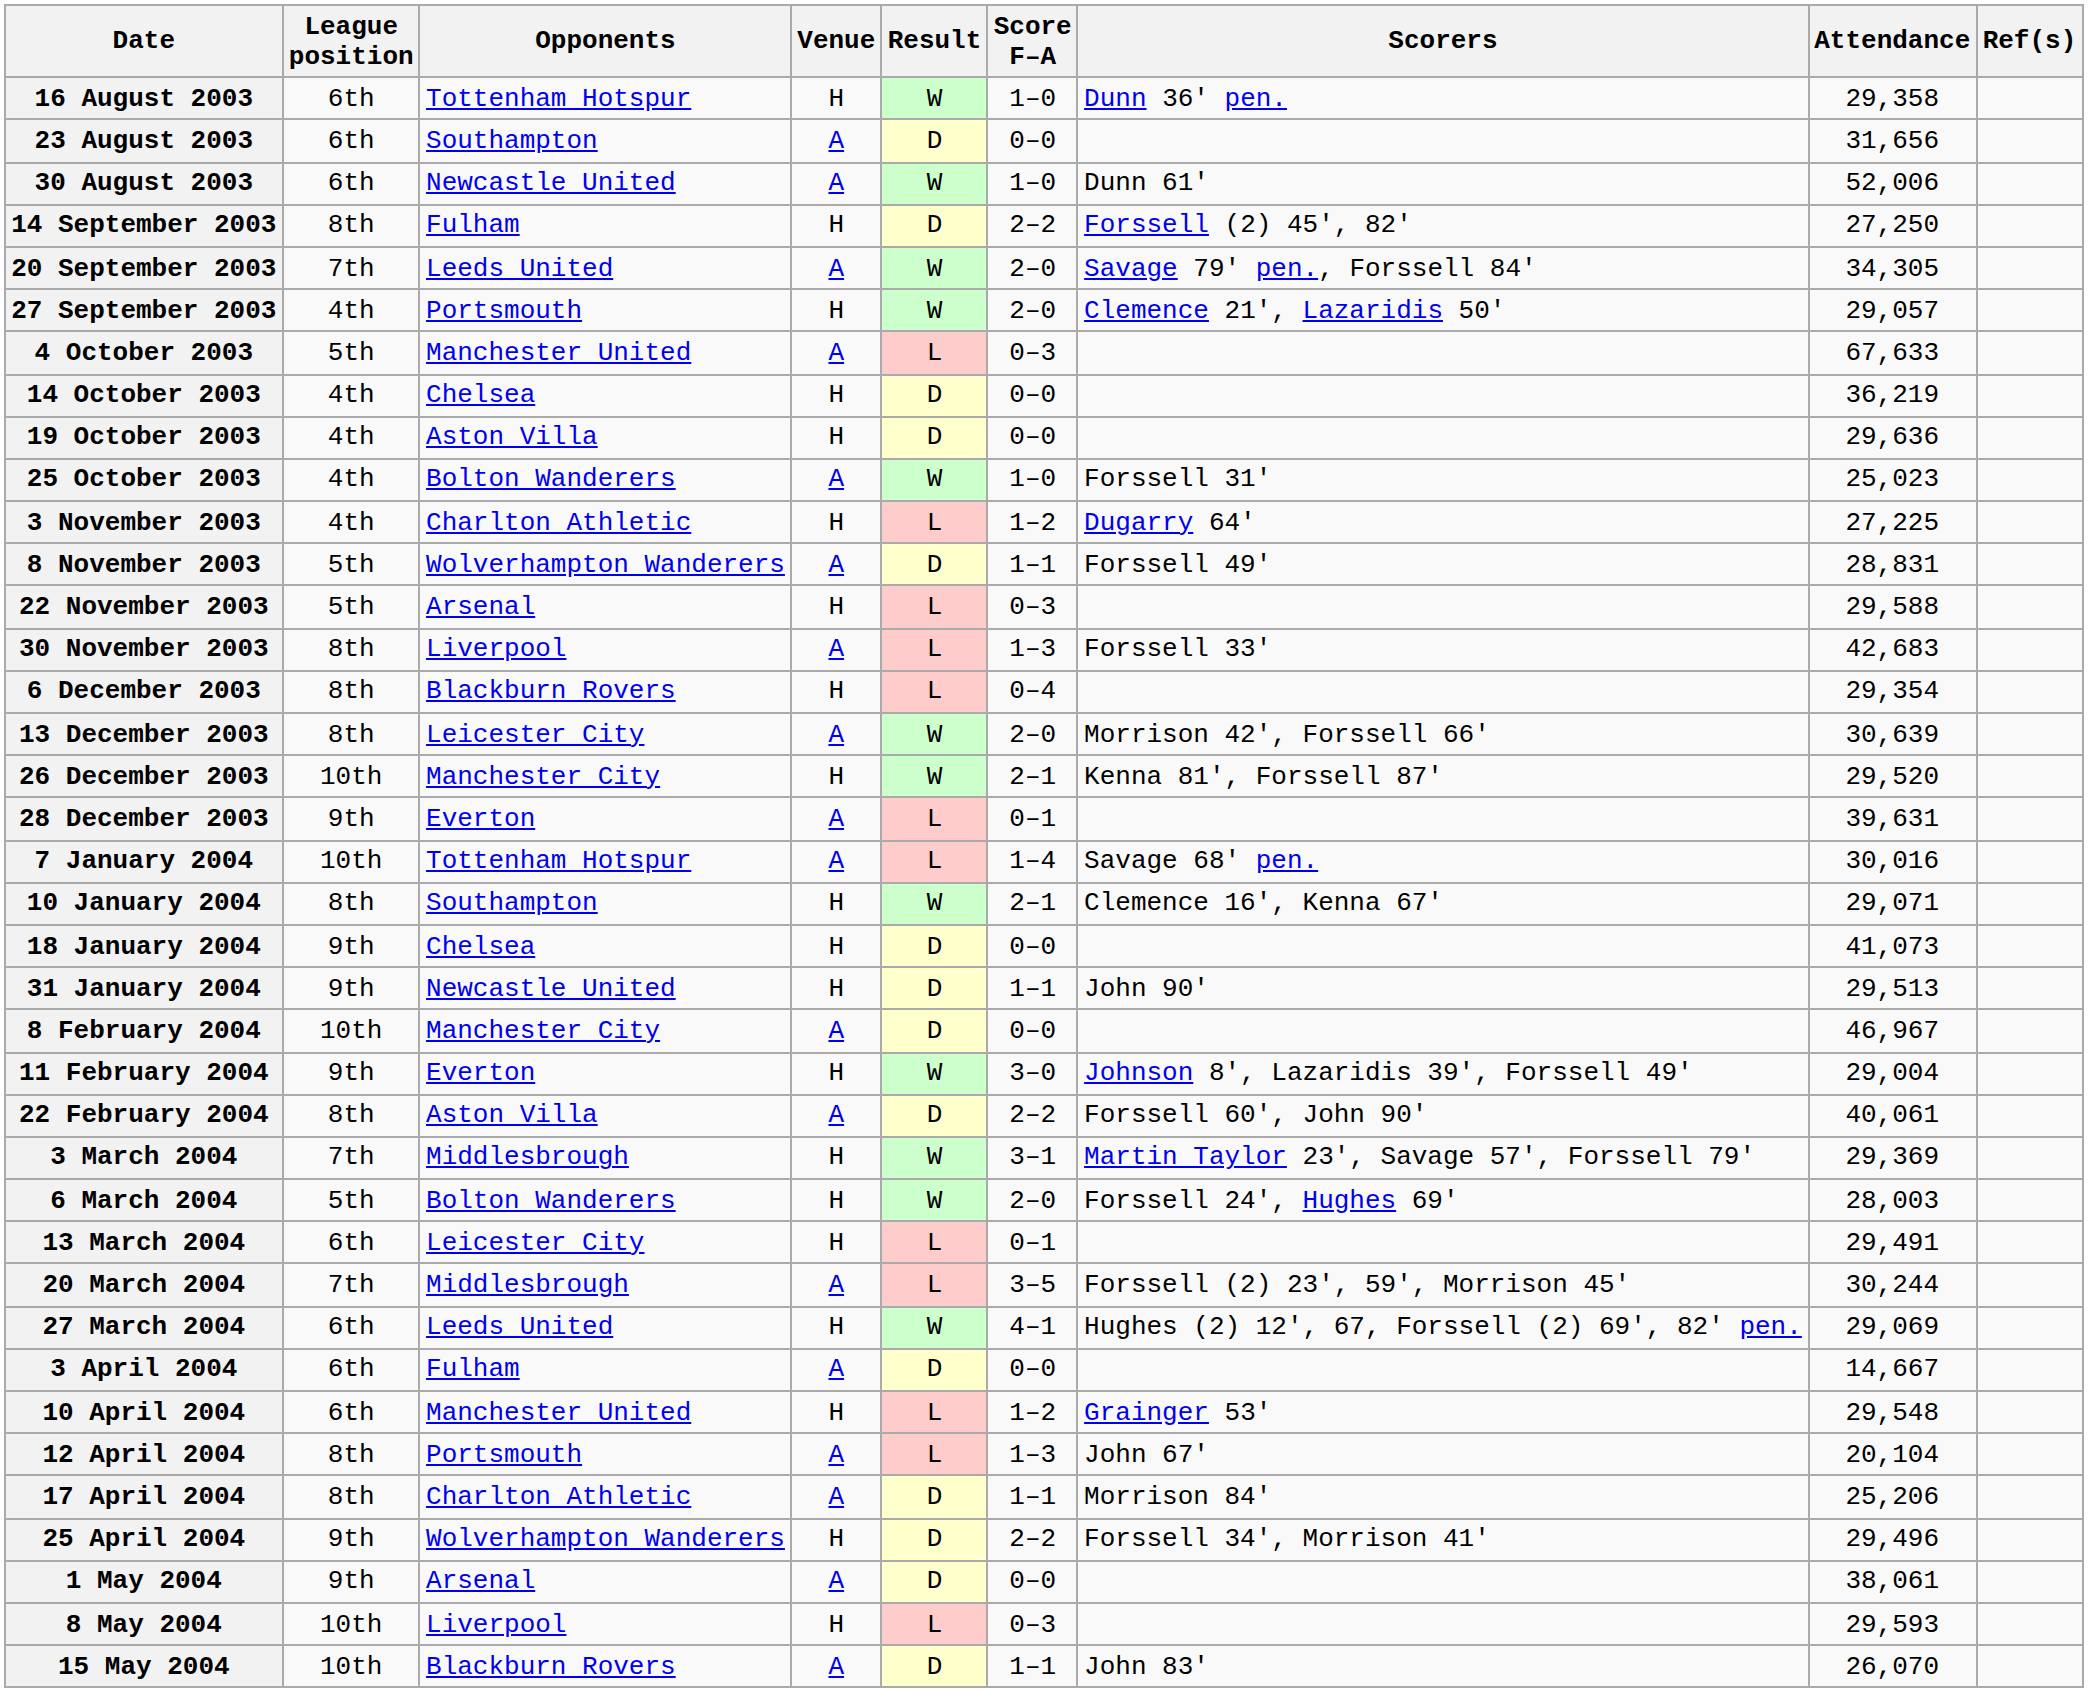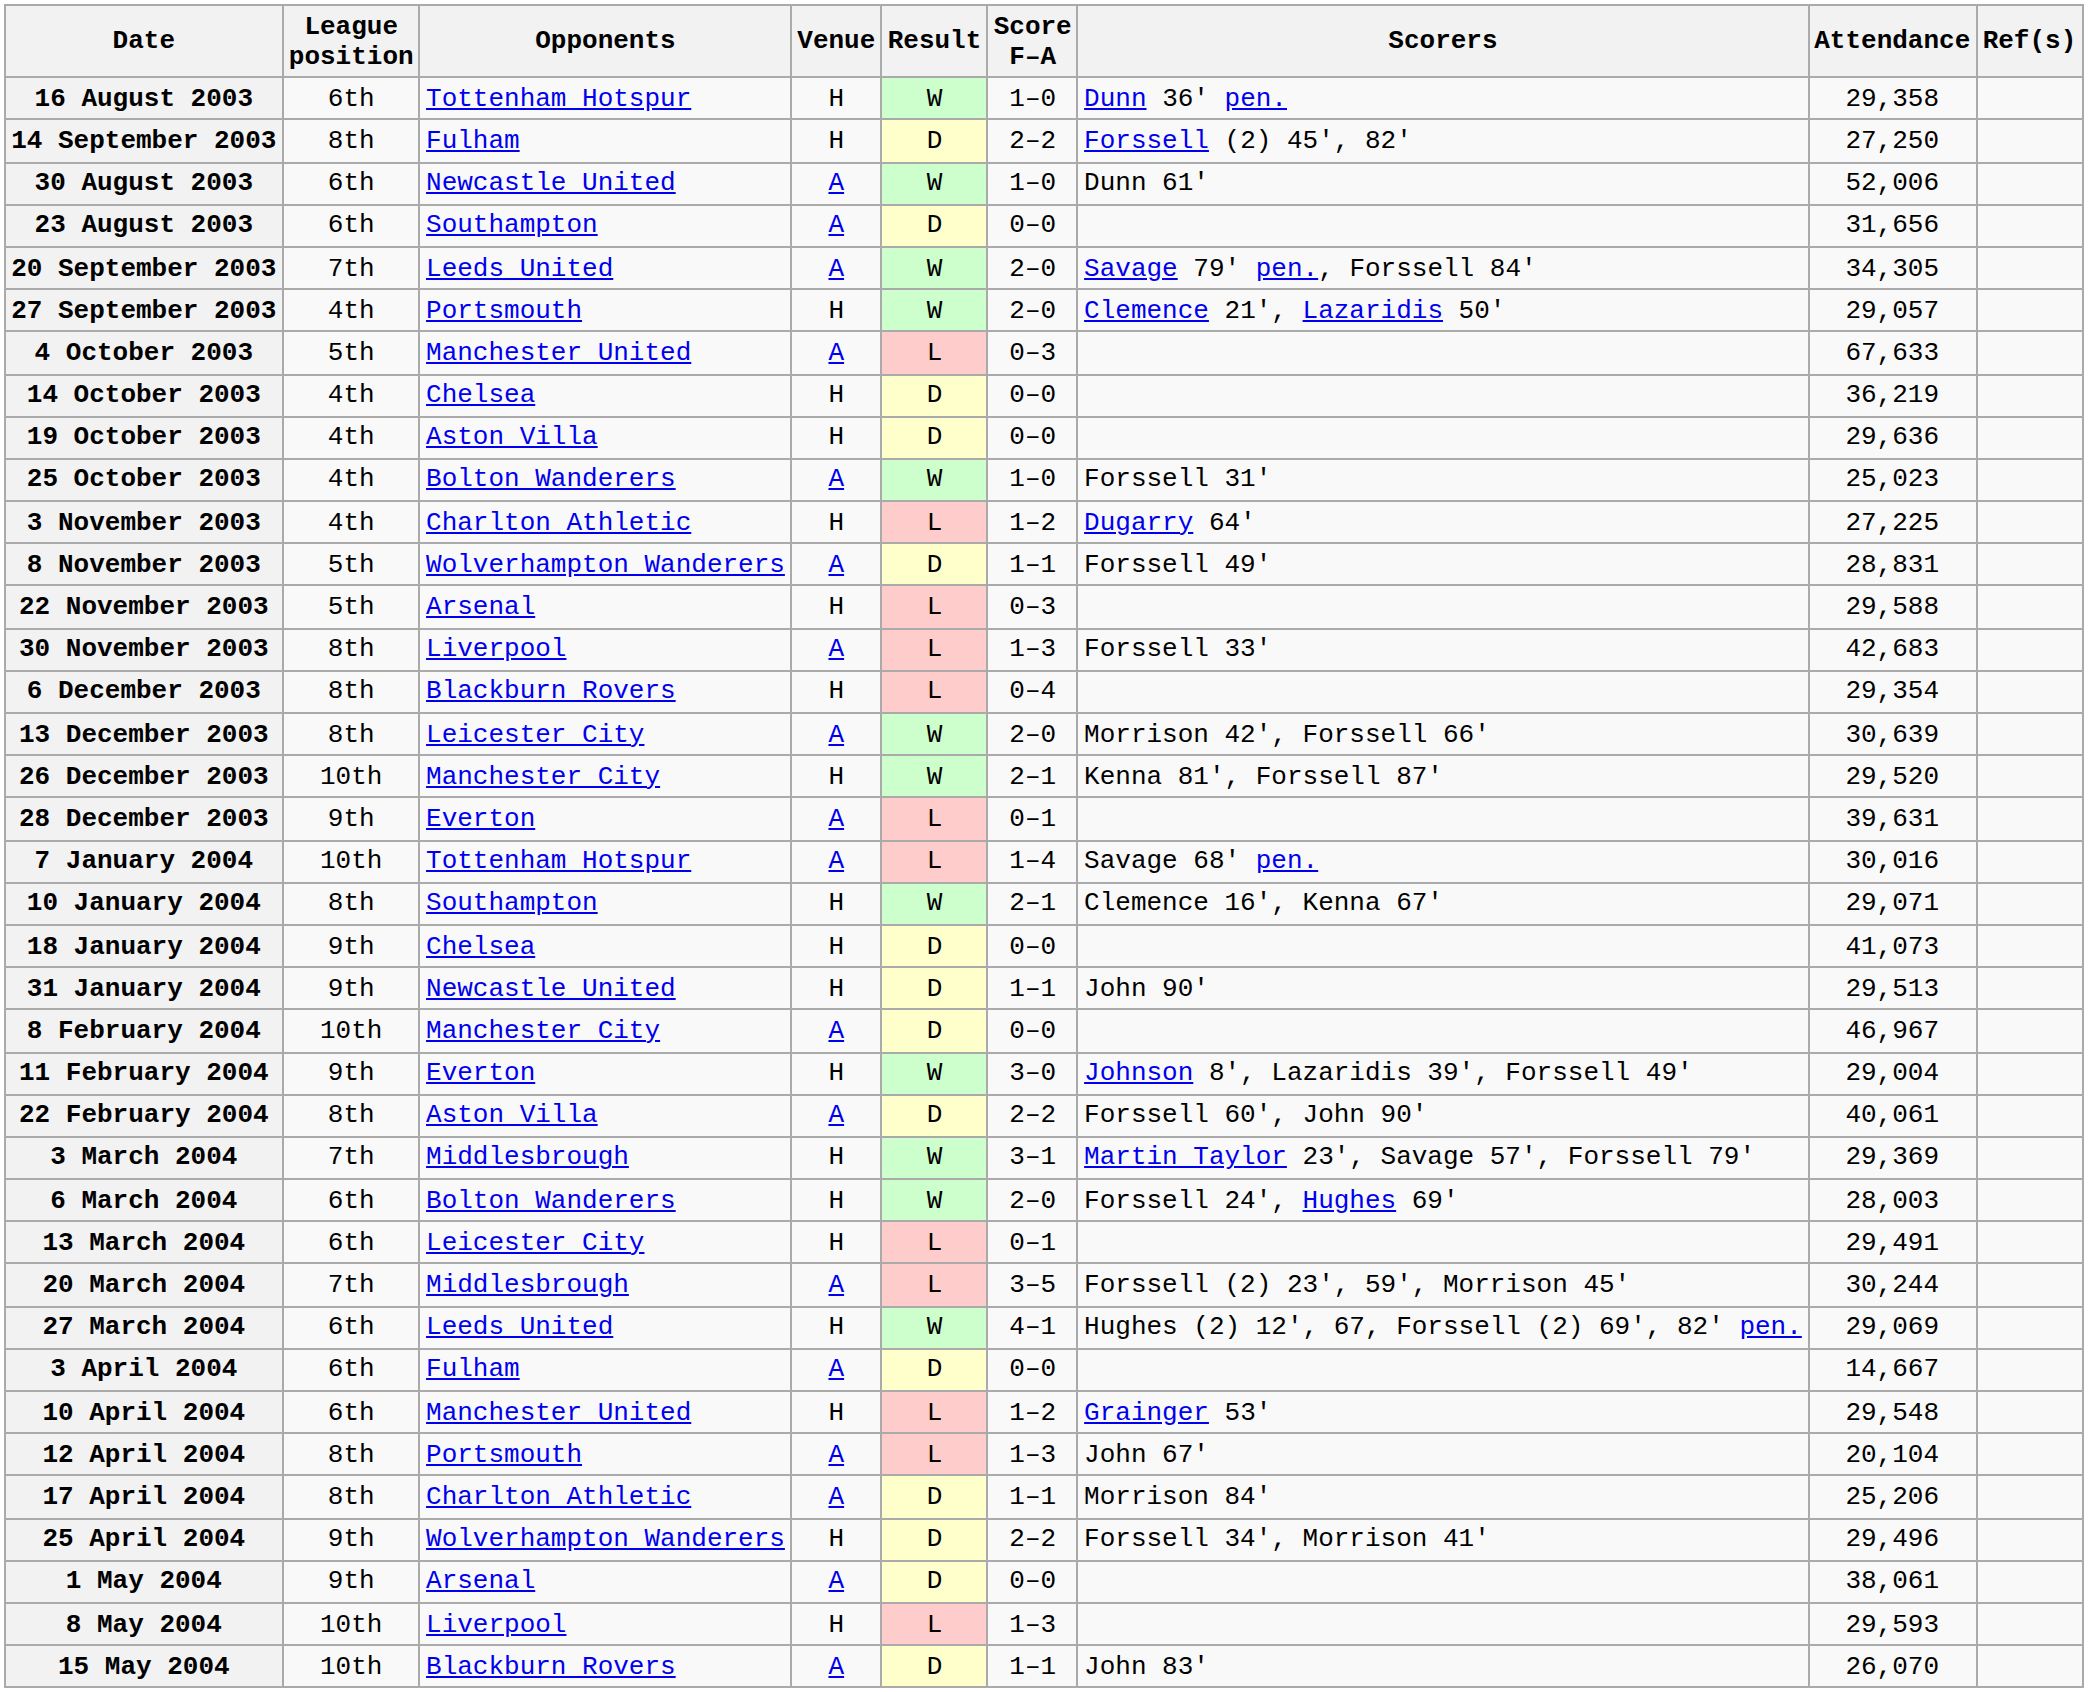rows swapped: 23 August 2003 <-> 14 September 2003
6 March 2004 | League position: 5th -> 6th
8 May 2004 | Score F–A: 0–3 -> 1–3
